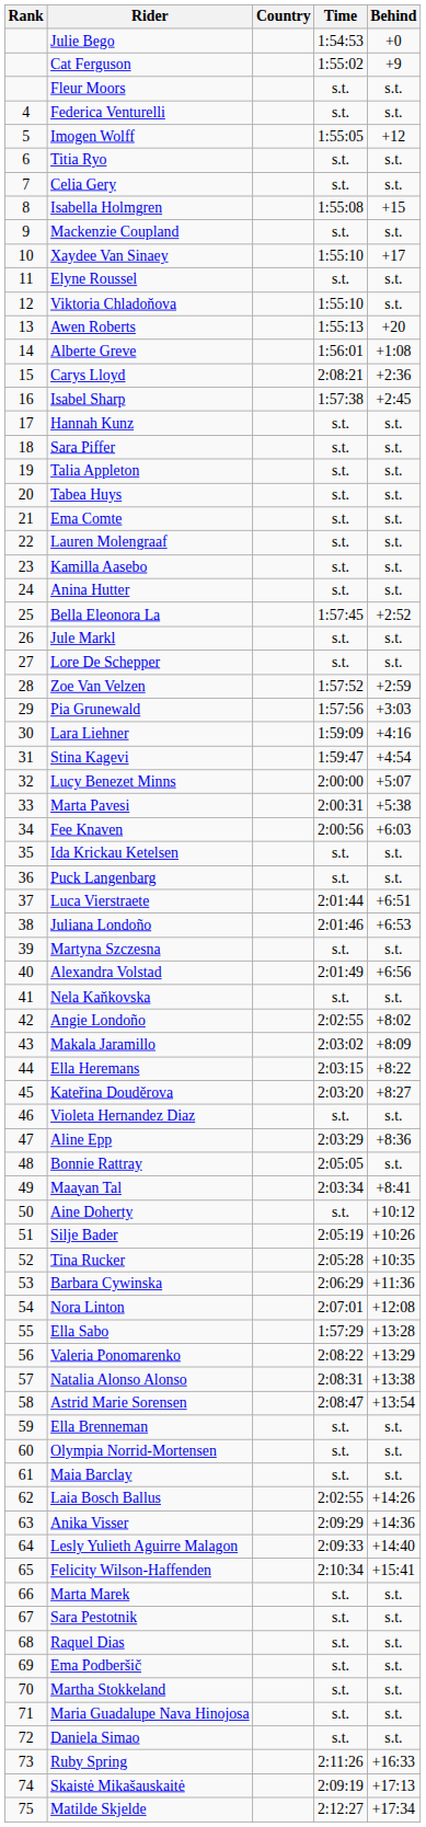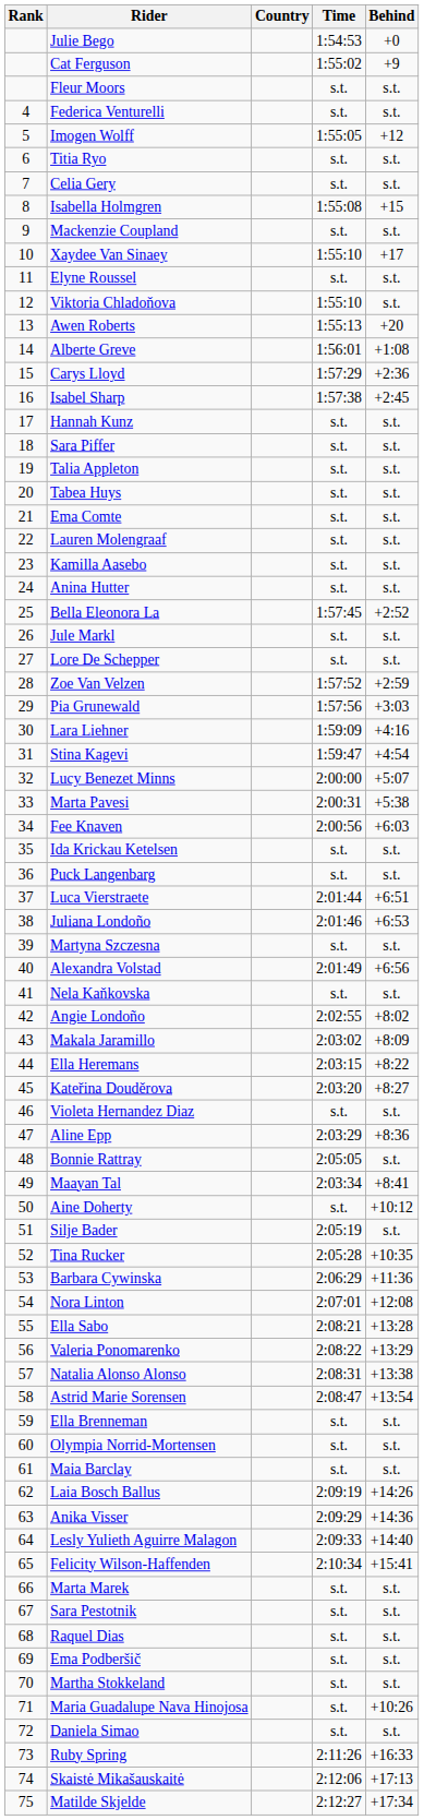Carys Lloyd | Time: 2:08:21 -> 1:57:29
Silje Bader | Behind: +10:26 -> s.t.
Ella Sabo | Time: 1:57:29 -> 2:08:21
Laia Bosch Ballus | Time: 2:02:55 -> 2:09:19
Maria Guadalupe Nava Hinojosa | Behind: s.t. -> +10:26
Skaistė Mikašauskaitė | Time: 2:09:19 -> 2:12:06
